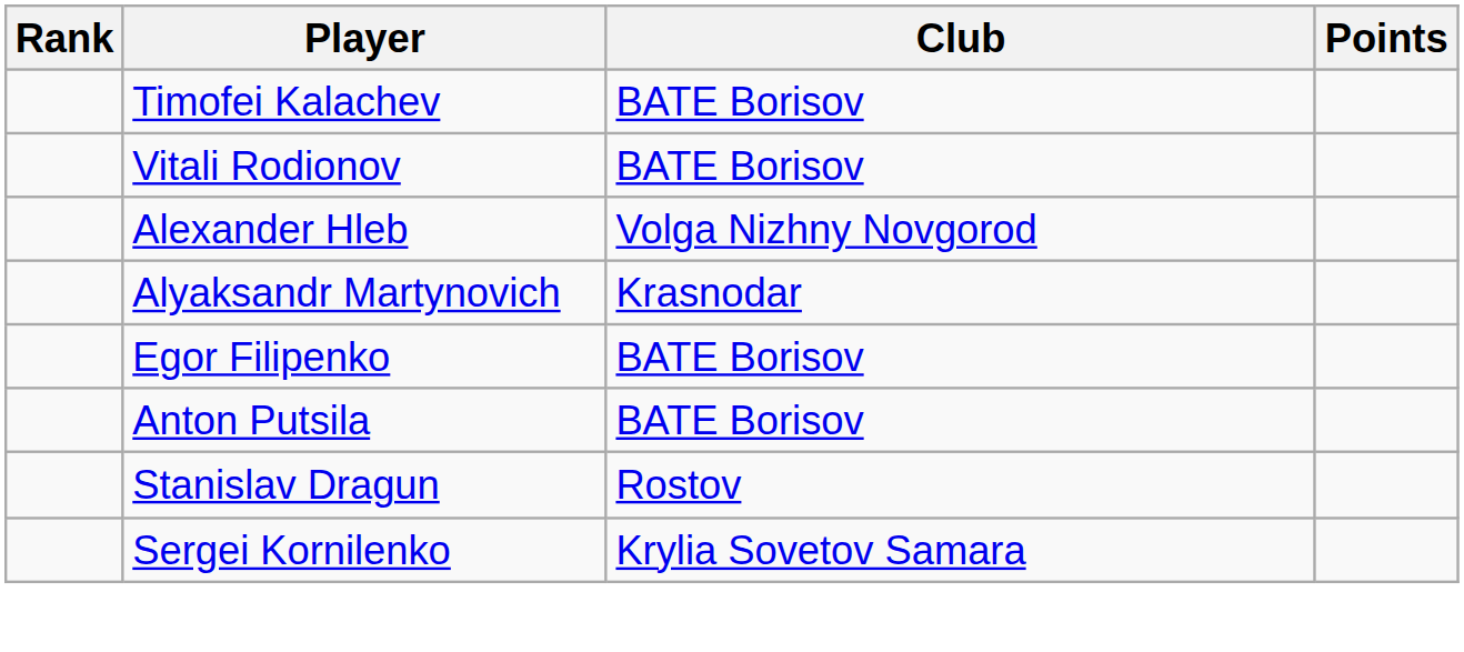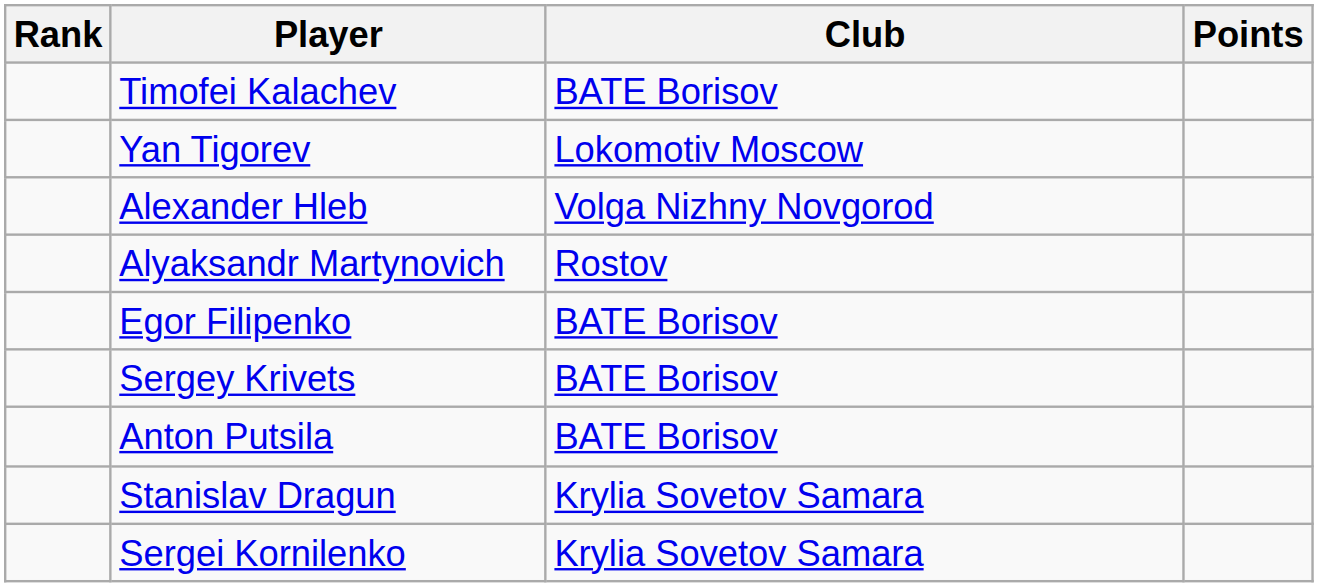- row: Vitali Rodionov | BATE Borisov
+ row: Yan Tigorev | Lokomotiv Moscow
Alyaksandr Martynovich | Club: Krasnodar -> Rostov
+ row: Sergey Krivets | BATE Borisov
Stanislav Dragun | Club: Rostov -> Krylia Sovetov Samara
